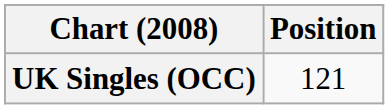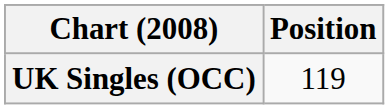UK Singles (OCC) | Position: 121 -> 119
